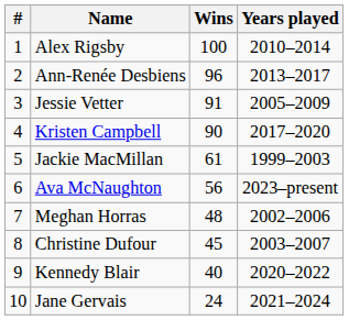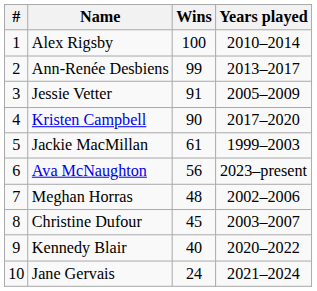Ann-Renée Desbiens | Wins: 96 -> 99
